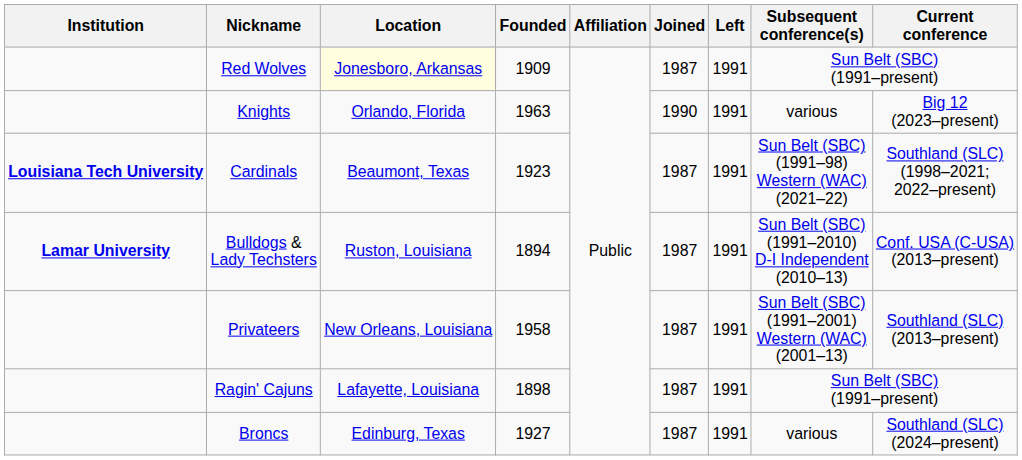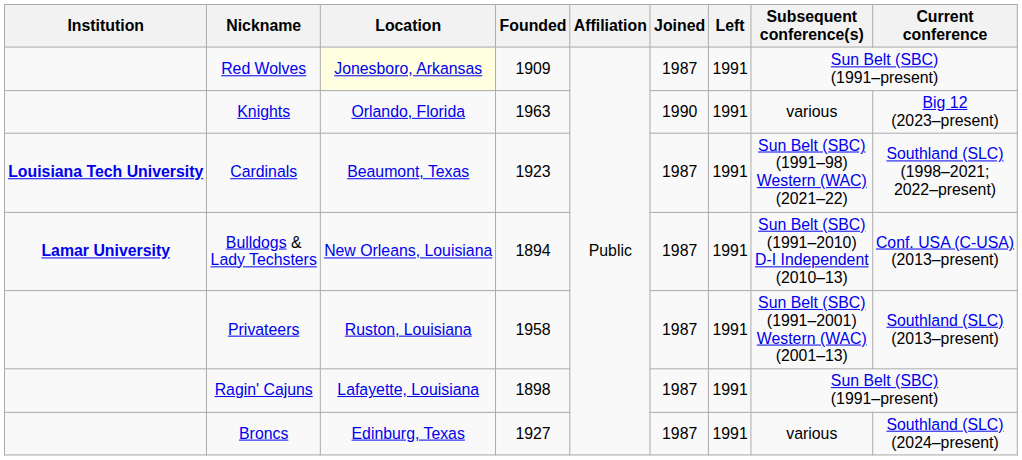Bulldogs & Lady Techsters | Location: Ruston, Louisiana -> New Orleans, Louisiana
Privateers | Location: New Orleans, Louisiana -> Ruston, Louisiana
